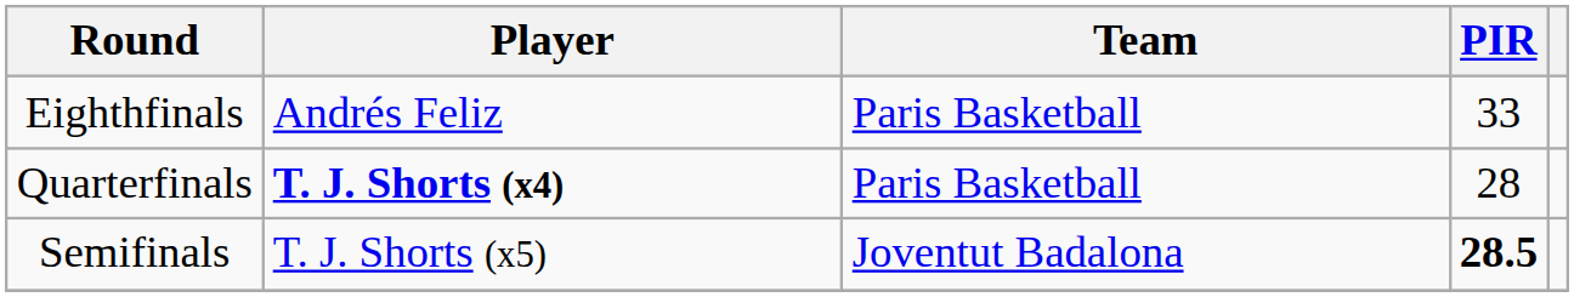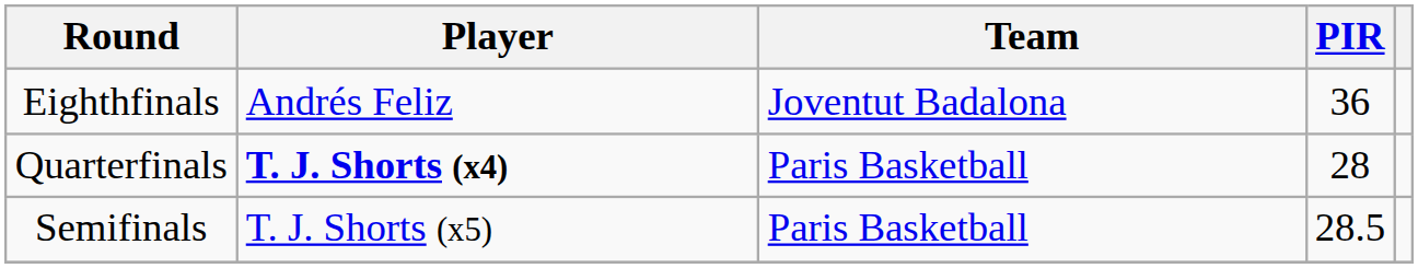Eighthfinals | Team: Paris Basketball -> Joventut Badalona
Eighthfinals | PIR: 33 -> 36
Semifinals | Team: Joventut Badalona -> Paris Basketball
Semifinals | PIR: bold -> normal
